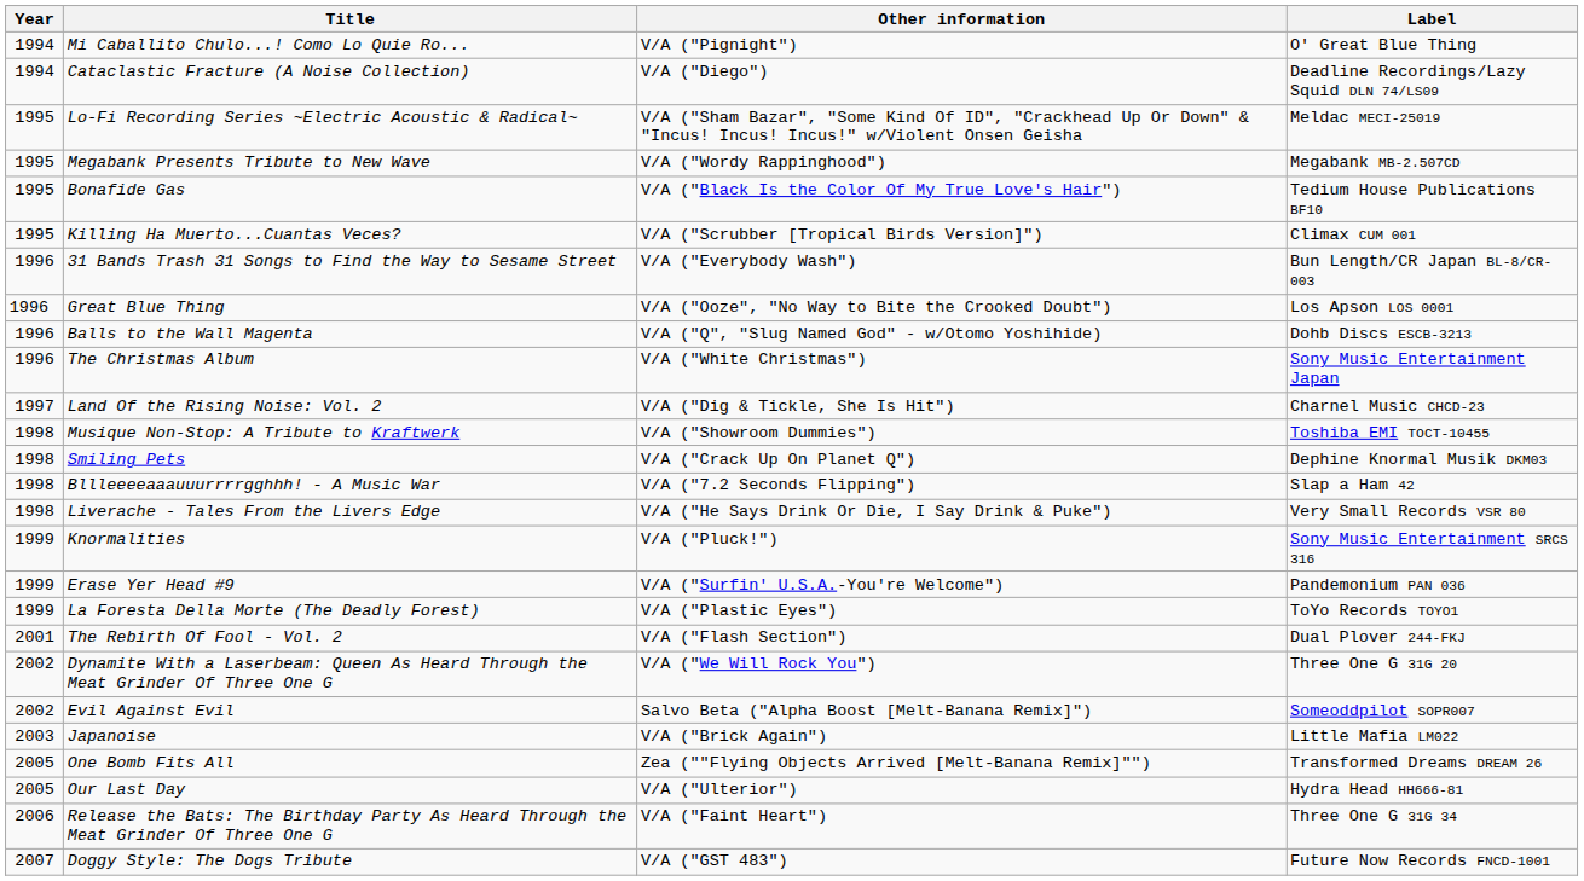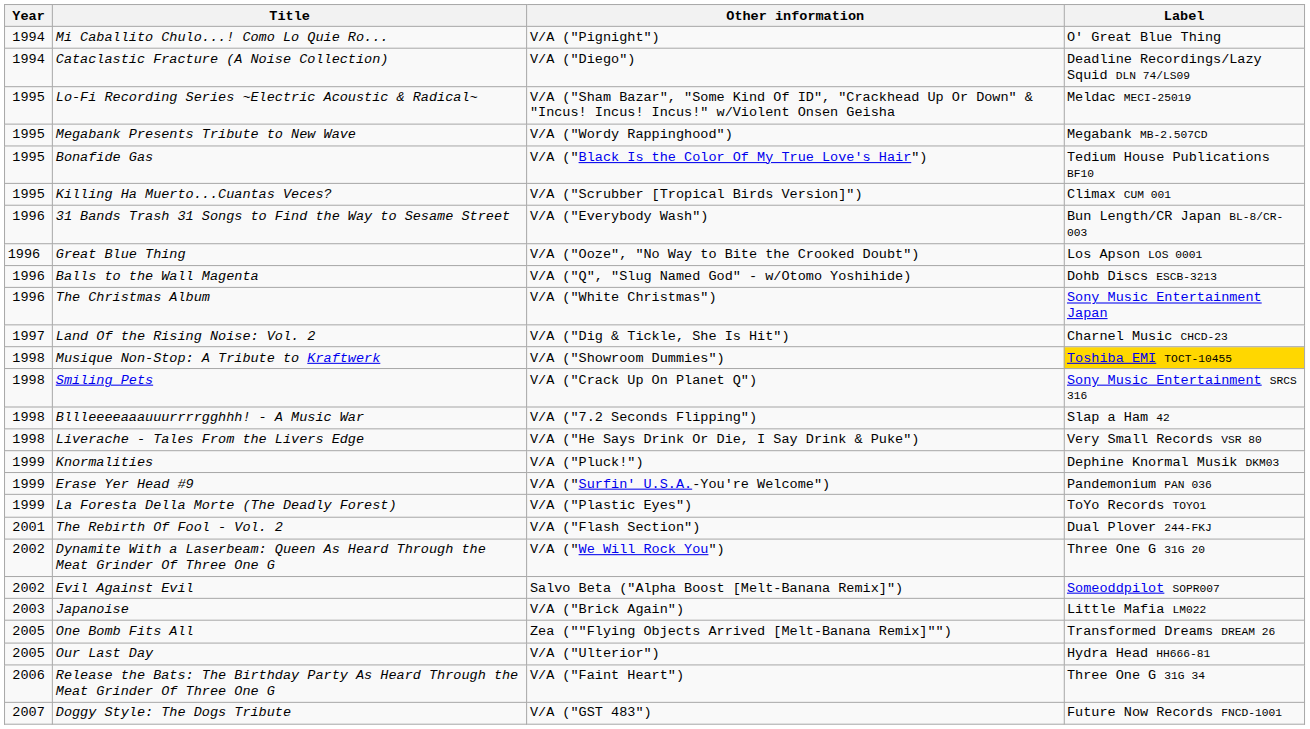Musique Non-Stop: A Tribute to Kraftwerk | Label: no background -> gold background
Smiling Pets | Label: Dephine Knormal Musik DKM03 -> Sony Music Entertainment SRCS 316
Knormalities | Label: Sony Music Entertainment SRCS 316 -> Dephine Knormal Musik DKM03
